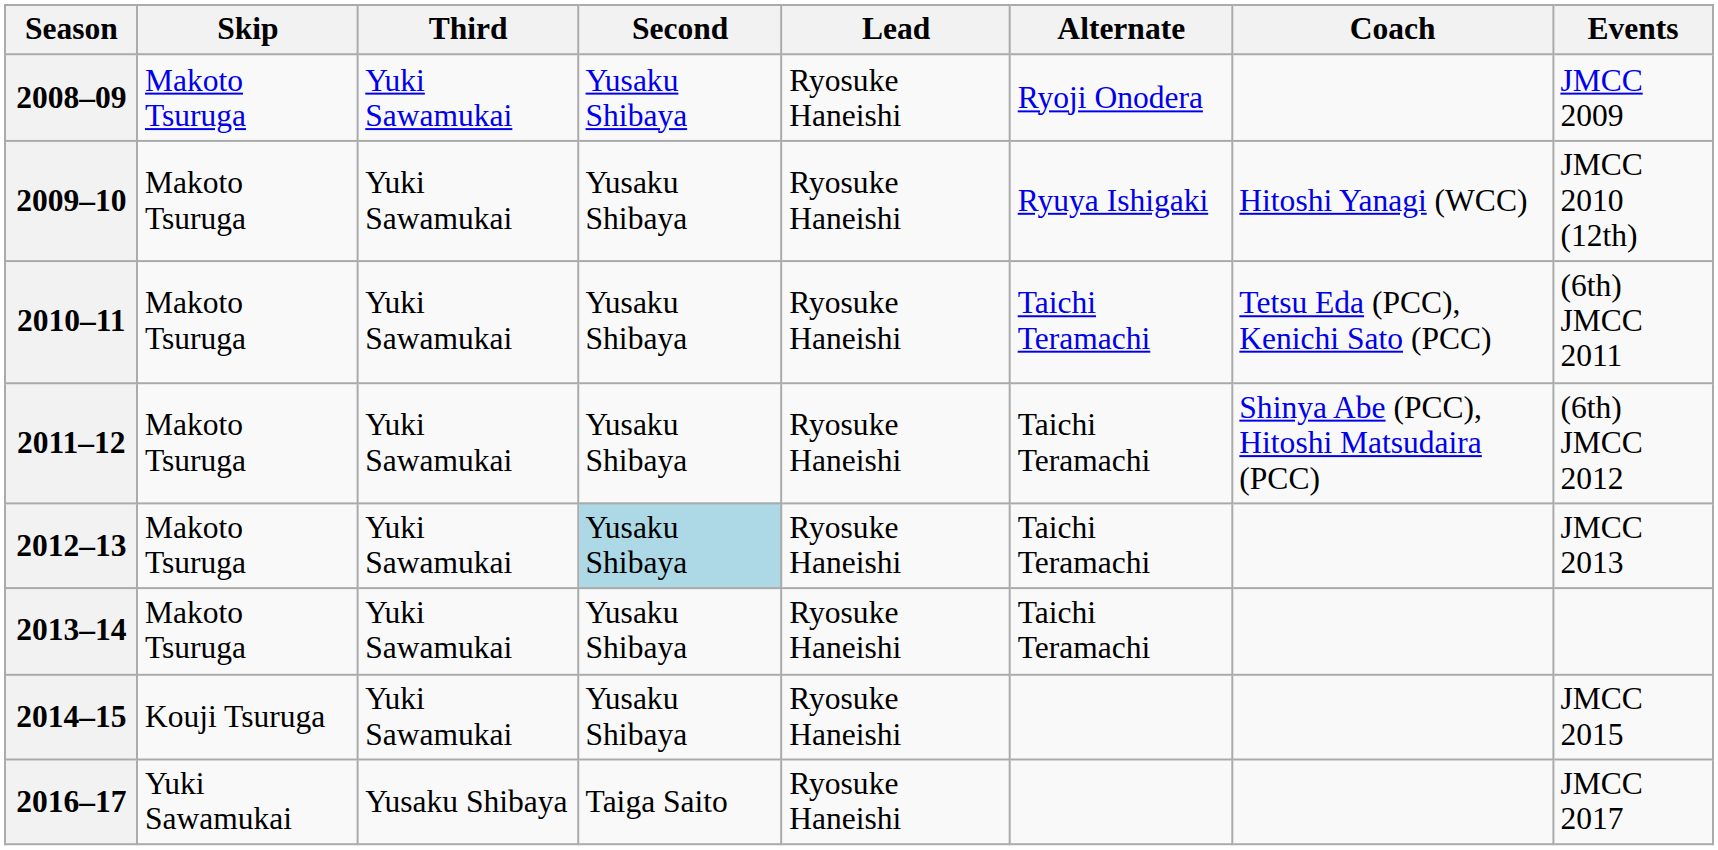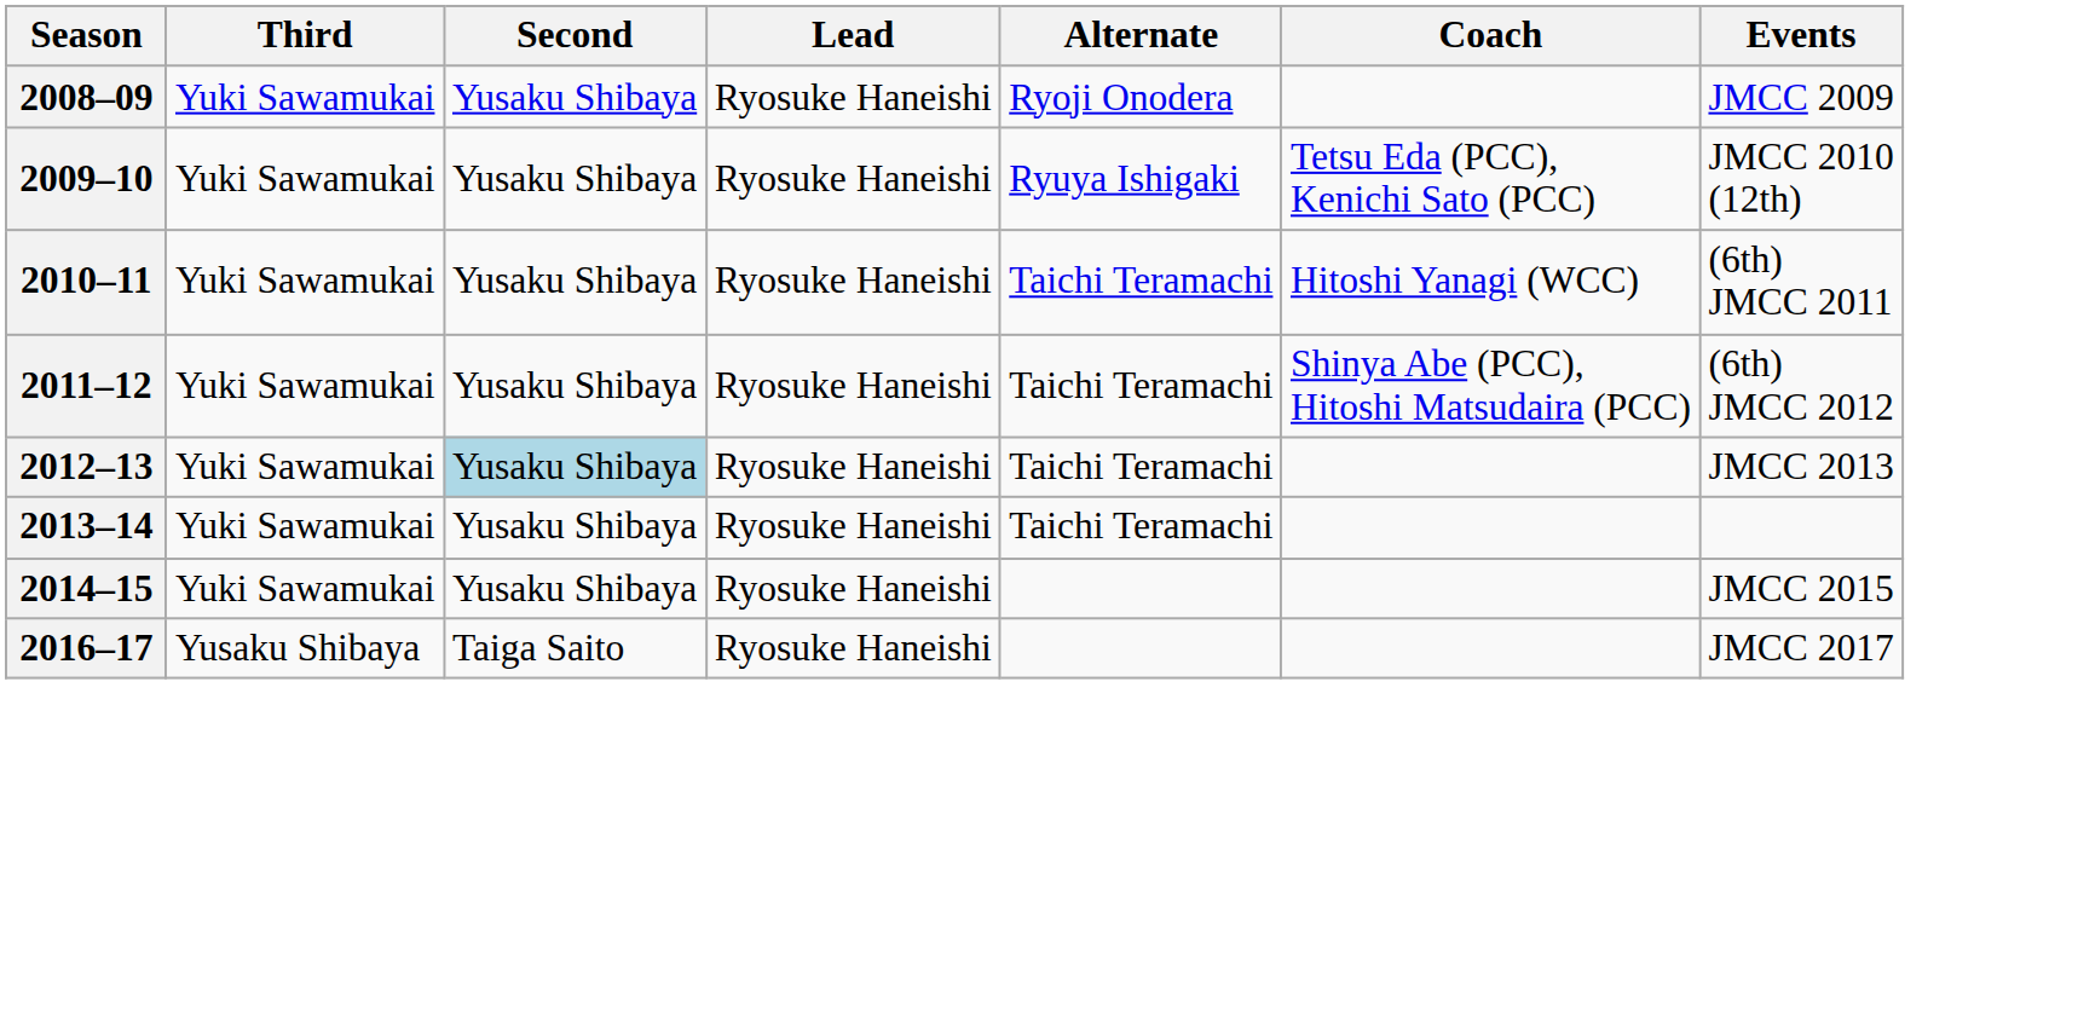- column: Skip | Makoto Tsuruga | Makoto Tsuruga | Makoto Tsuruga | Makoto Tsuruga | Makoto Tsuruga | Makoto Tsuruga | Kouji Tsuruga | Yuki Sawamukai
2009–10 | Coach: Hitoshi Yanagi (WCC) -> Tetsu Eda (PCC), Kenichi Sato (PCC)
2010–11 | Coach: Tetsu Eda (PCC), Kenichi Sato (PCC) -> Hitoshi Yanagi (WCC)
